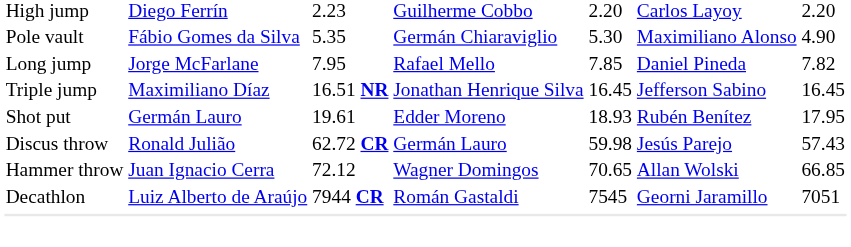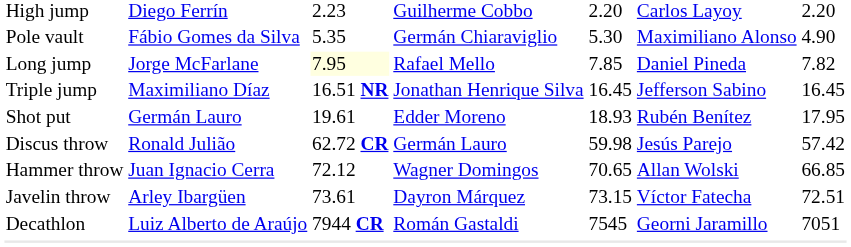Long jump | column 3: no background -> lightyellow background
Discus throw | column 7: 57.43 -> 57.42
+ row: Javelin throw | Arley Ibargüen | 73.61 | Dayron Márquez | 73.15 | Víctor Fatecha | 72.51
